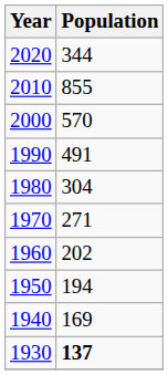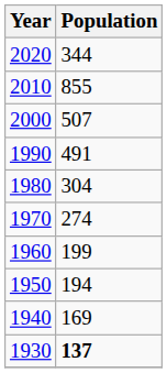2000 | Population: 570 -> 507
1970 | Population: 271 -> 274
1960 | Population: 202 -> 199
